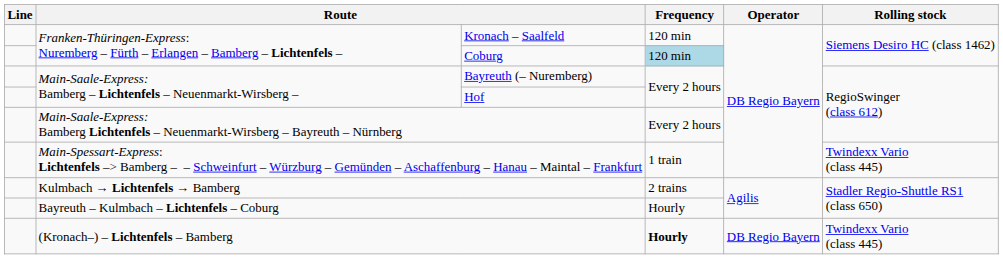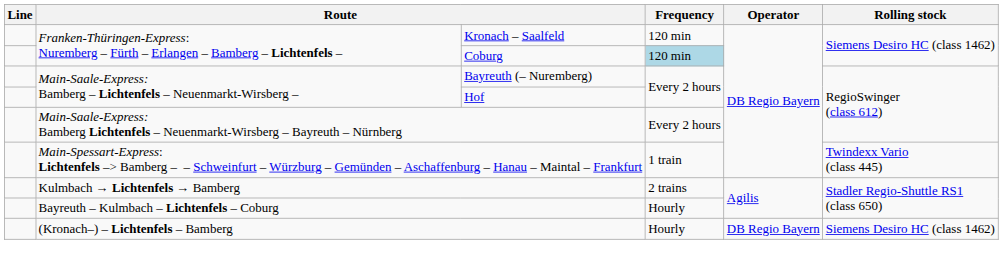(Kronach–) – Lichtenfels – Bamberg | Frequency: bold -> normal
(Kronach–) – Lichtenfels – Bamberg | Rolling stock: Twindexx Vario (class 445) -> Siemens Desiro HC (class 1462)
